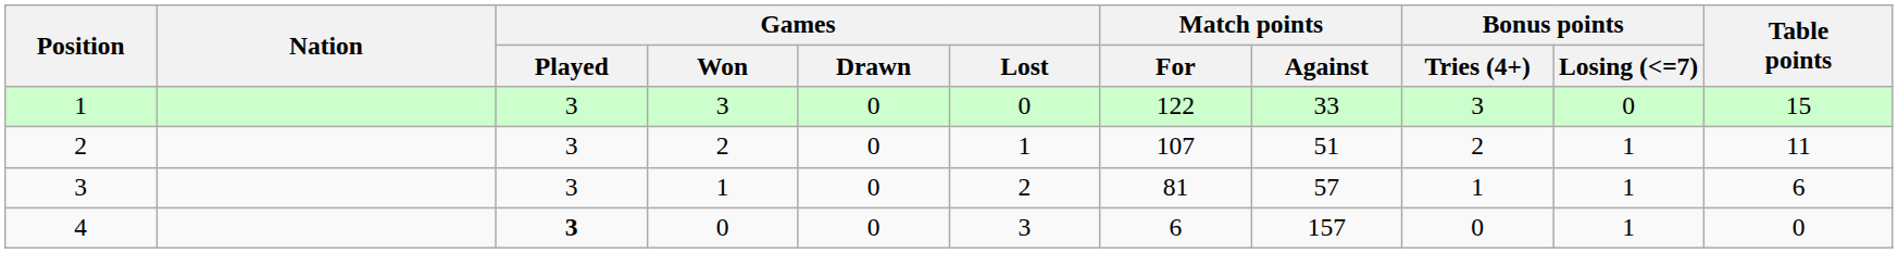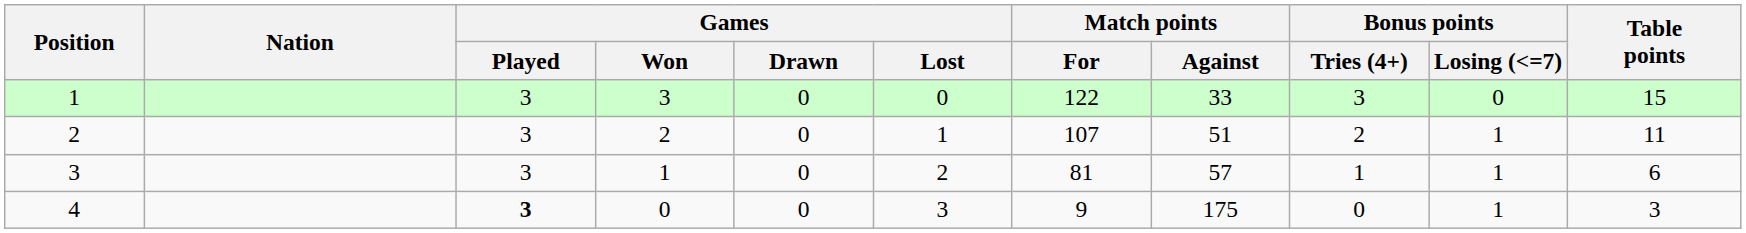4 | Match points / For: 6 -> 9
4 | Match points / Against: 157 -> 175
4 | Table points: 0 -> 3
